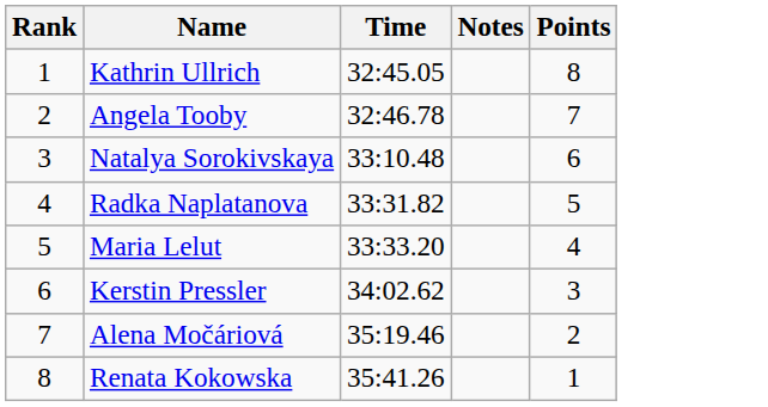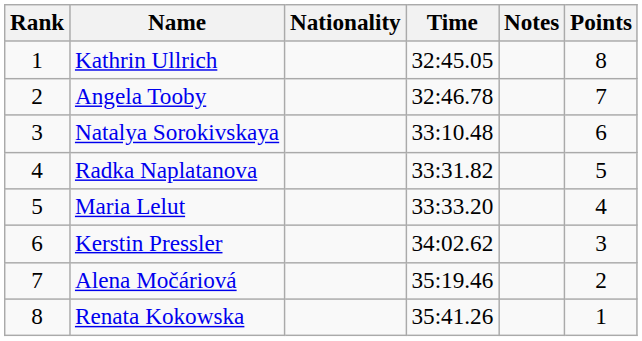+ column: Nationality
